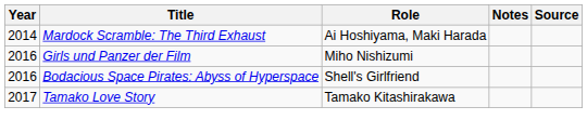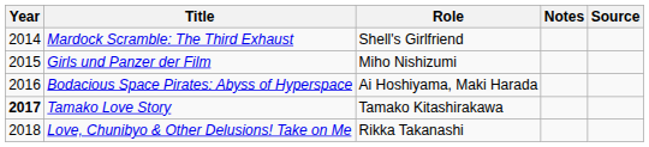Mardock Scramble: The Third Exhaust | Role: Ai Hoshiyama, Maki Harada -> Shell's Girlfriend
Girls und Panzer der Film | Year: 2016 -> 2015
Bodacious Space Pirates: Abyss of Hyperspace | Role: Shell's Girlfriend -> Ai Hoshiyama, Maki Harada
Tamako Love Story | Year: normal -> bold
+ row: 2018 | Love, Chunibyo & Other Delusions! Take on Me | Rikka Takanashi
